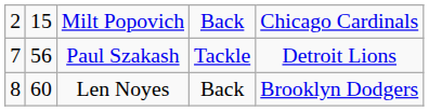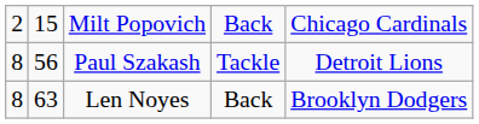Paul Szakash | column 1: 7 -> 8
Len Noyes | column 2: 60 -> 63
